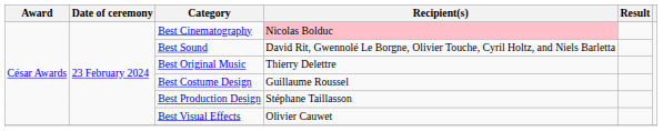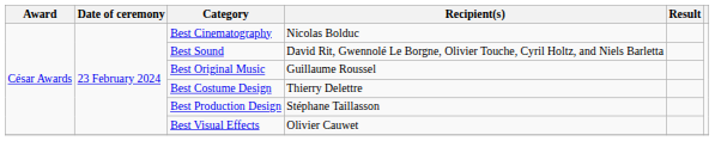Best Cinematography | Recipient(s): pink background -> no background
Best Original Music | Recipient(s): Thierry Delettre -> Guillaume Roussel
Best Costume Design | Recipient(s): Guillaume Roussel -> Thierry Delettre
